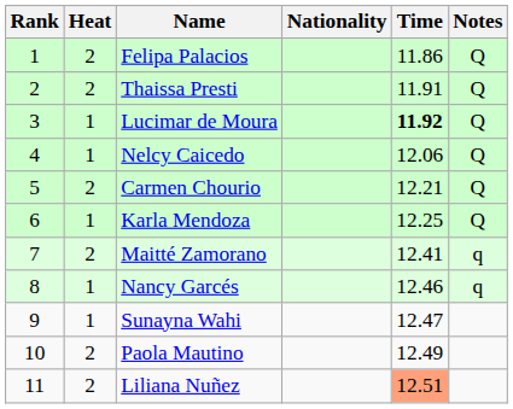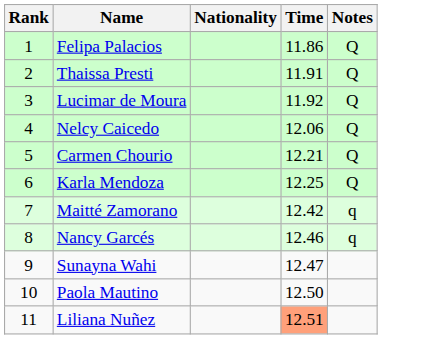- column: Heat | 2 | 2 | 1 | 1 | 2 | 1 | 2 | 1 | 1 | 2 | 2
Lucimar de Moura | Time: bold -> normal
Maitté Zamorano | Time: 12.41 -> 12.42
Paola Mautino | Time: 12.49 -> 12.50
